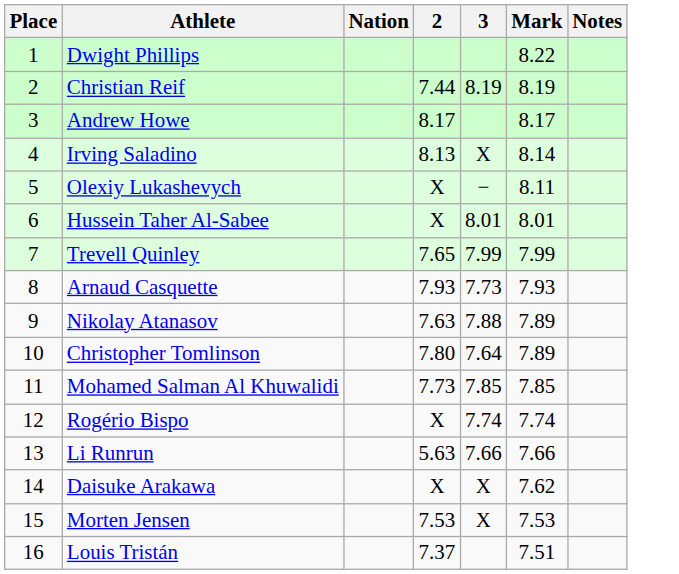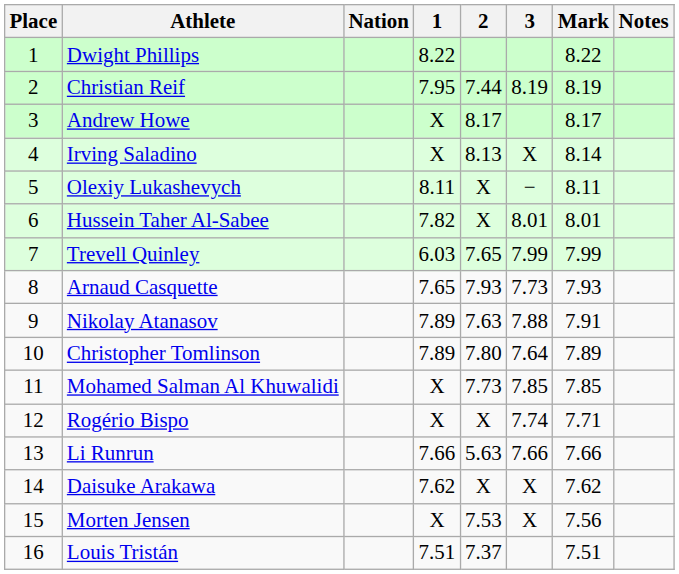+ column: 1 | 8.22 | 7.95 | X | X | 8.11 | 7.82 | 6.03 | 7.65 | 7.89 | 7.89 | X | X | 7.66 | 7.62 | X | 7.51
Nikolay Atanasov | Mark: 7.89 -> 7.91
Rogério Bispo | Mark: 7.74 -> 7.71
Morten Jensen | Mark: 7.53 -> 7.56
